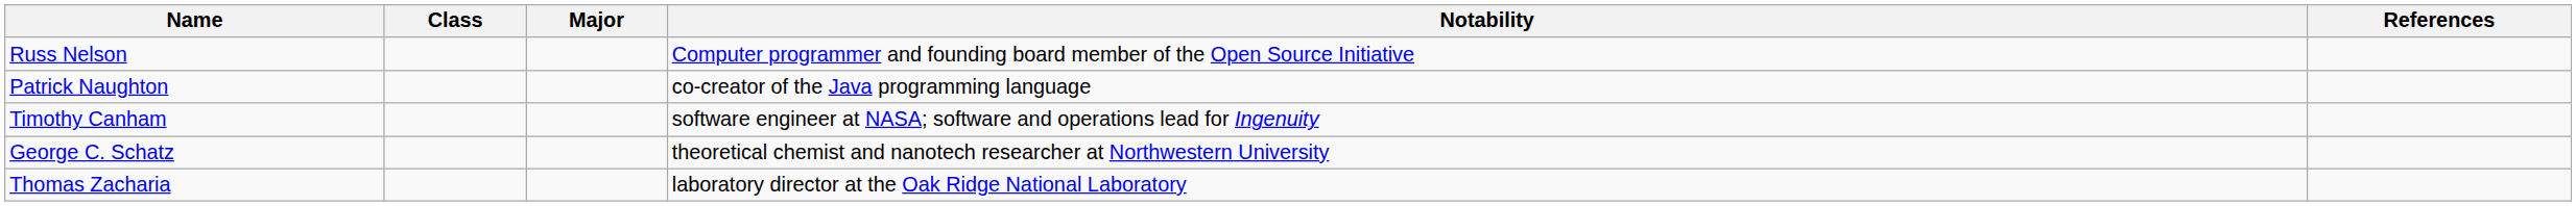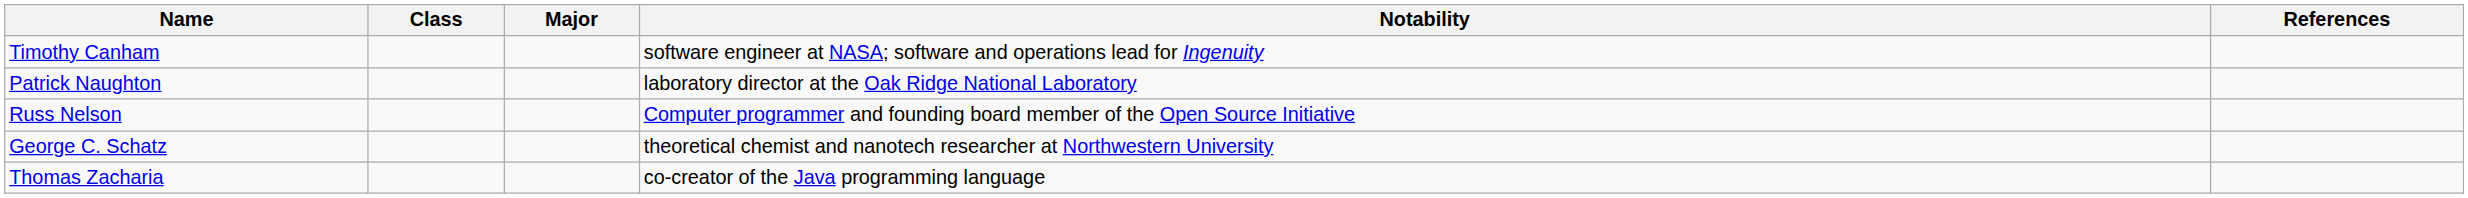rows swapped: Timothy Canham <-> Russ Nelson
Patrick Naughton | Notability: co-creator of the Java programming language -> laboratory director at the Oak Ridge National Laboratory
Thomas Zacharia | Notability: laboratory director at the Oak Ridge National Laboratory -> co-creator of the Java programming language
